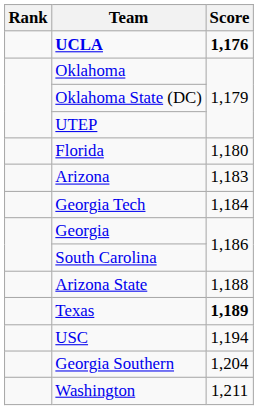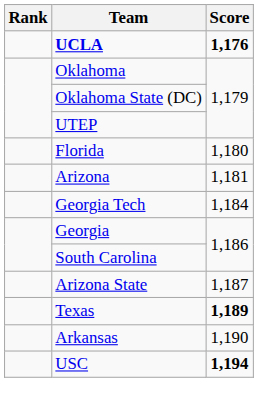Arizona | Score: 1,183 -> 1,181
Arizona State | Score: 1,188 -> 1,187
+ row: Arkansas | 1,190
USC | Score: normal -> bold
- row: Georgia Southern | 1,204
- row: Washington | 1,211
